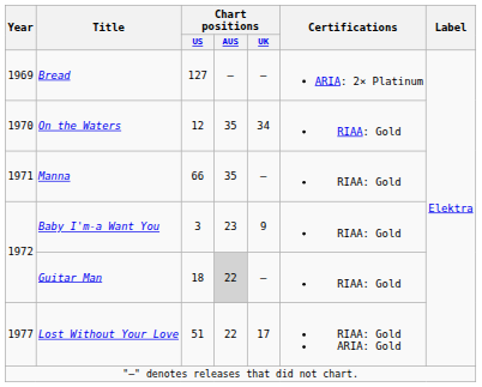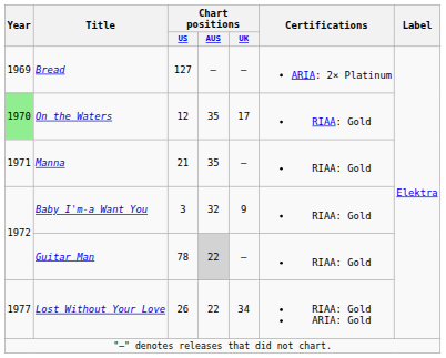On the Waters | Year: no background -> lightgreen background
On the Waters | Chart positions / UK: 34 -> 17
Manna | Chart positions / US: 66 -> 21
Baby I'm-a Want You | Chart positions / AUS: 23 -> 32
Guitar Man | Chart positions / US: 18 -> 78
Lost Without Your Love | Chart positions / US: 51 -> 26
Lost Without Your Love | Chart positions / UK: 17 -> 34
